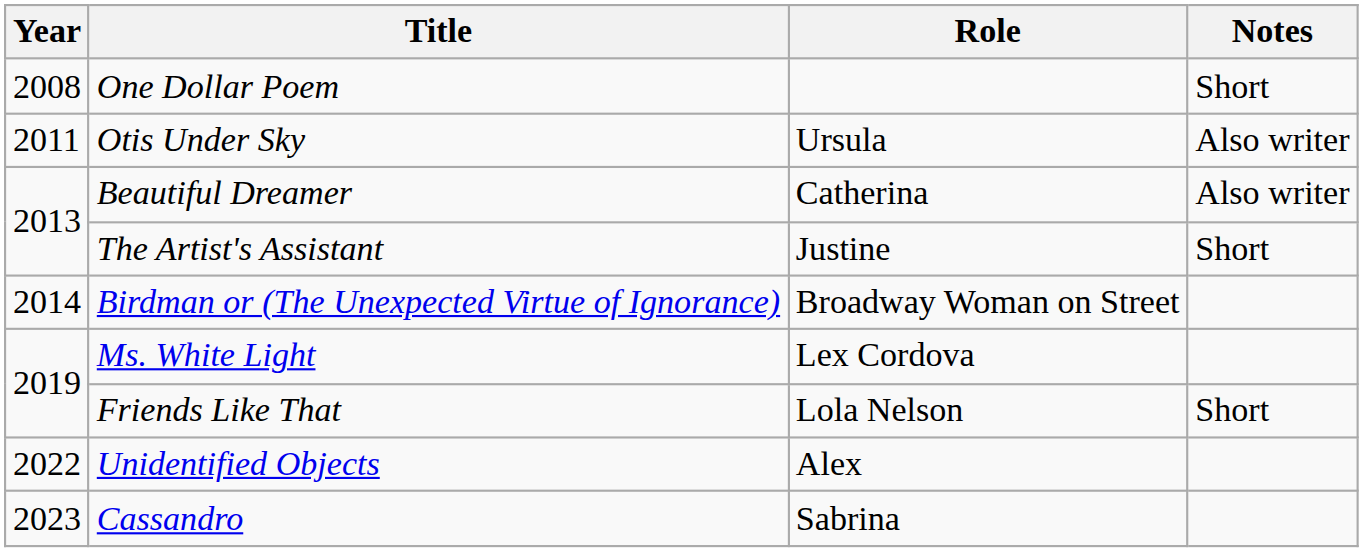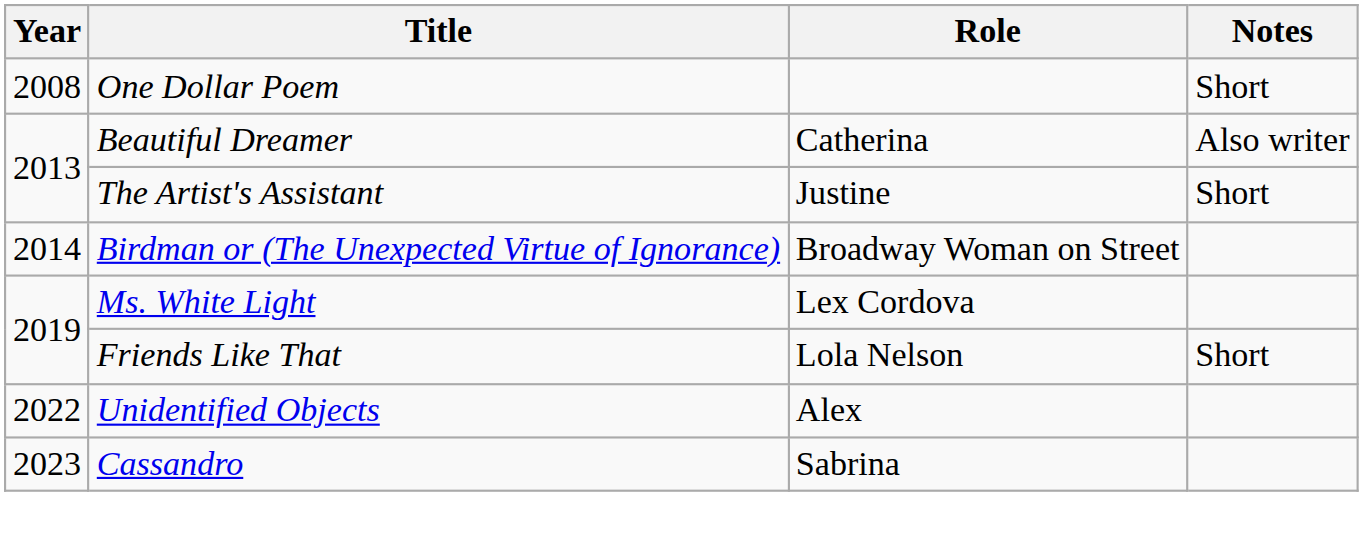- row: 2011 | Otis Under Sky | Ursula | Also writer
